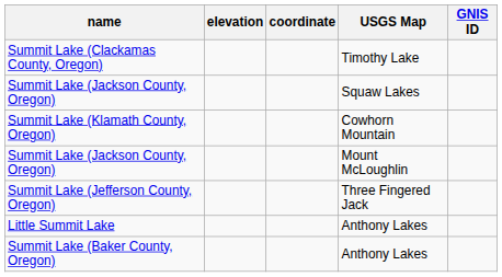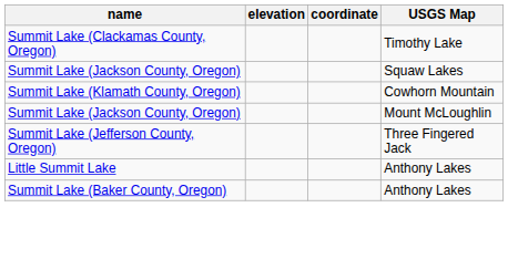- column: GNIS ID
